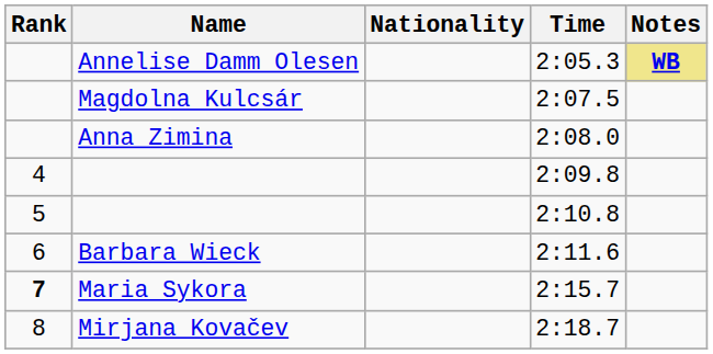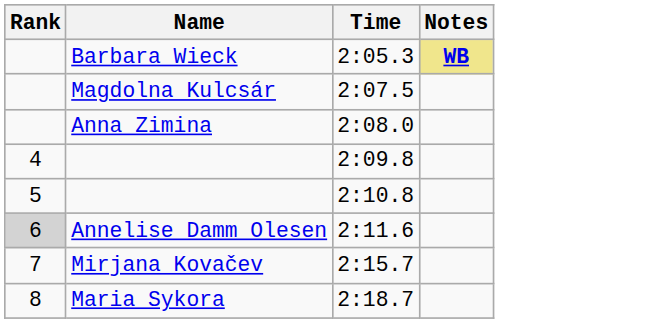- column: Nationality
2:05.3 | Name: Annelise Damm Olesen -> Barbara Wieck
2:11.6 | Rank: no background -> lightgrey background
2:11.6 | Name: Barbara Wieck -> Annelise Damm Olesen
2:15.7 | Rank: bold -> normal
2:15.7 | Name: Maria Sykora -> Mirjana Kovačev
2:18.7 | Name: Mirjana Kovačev -> Maria Sykora
